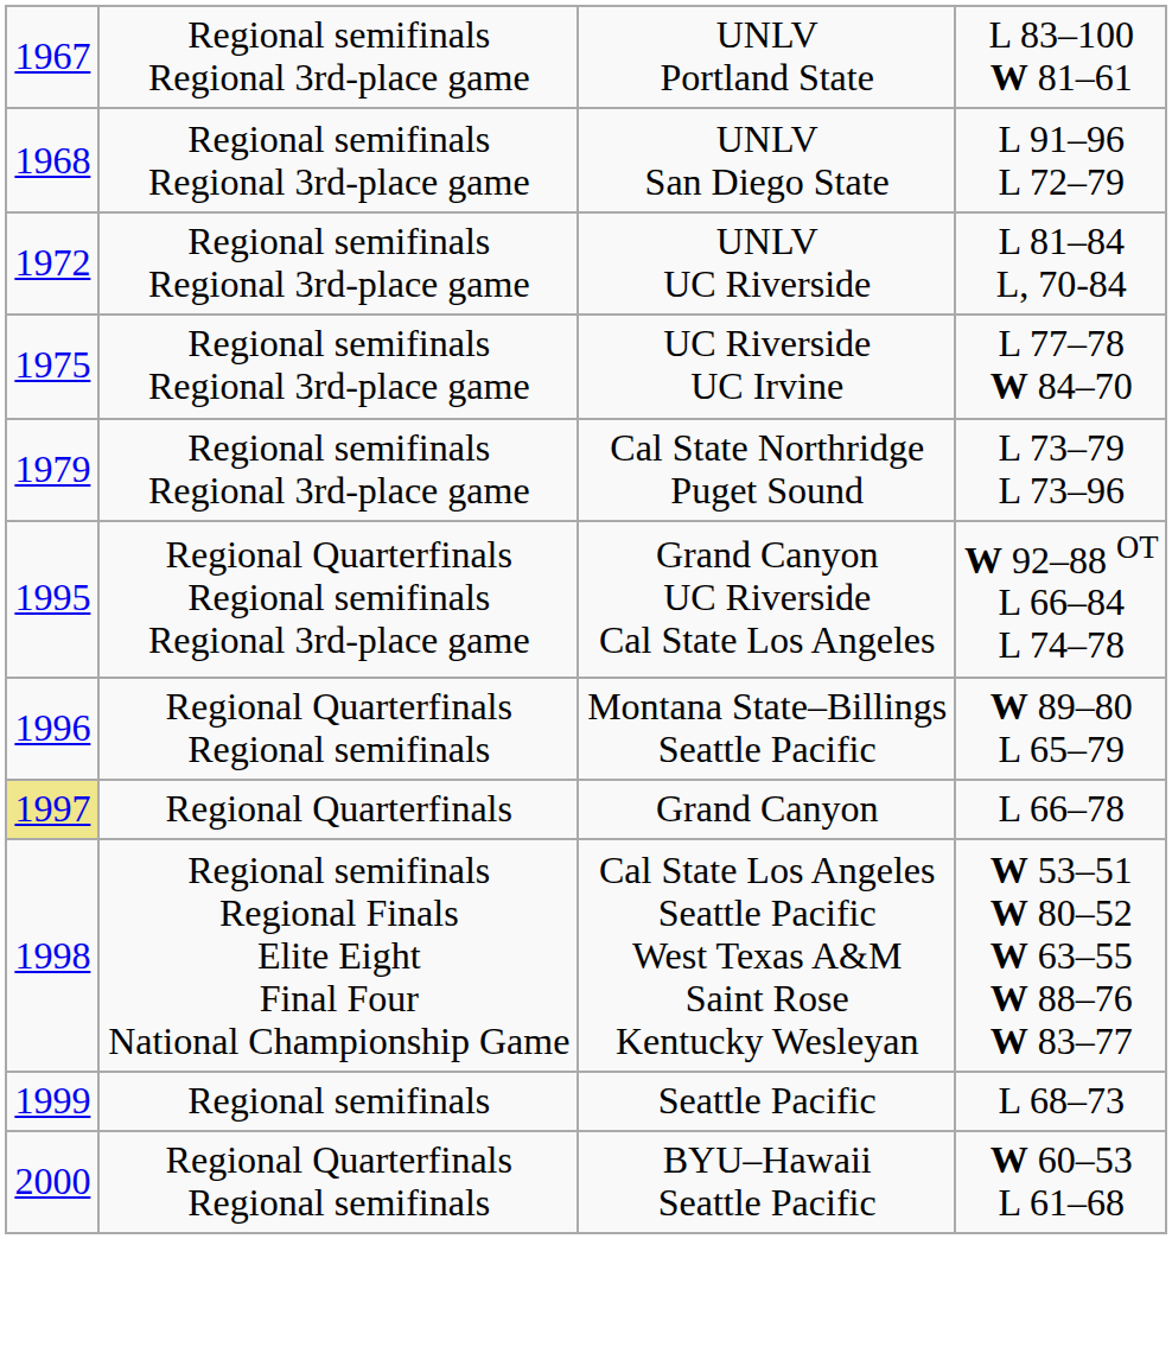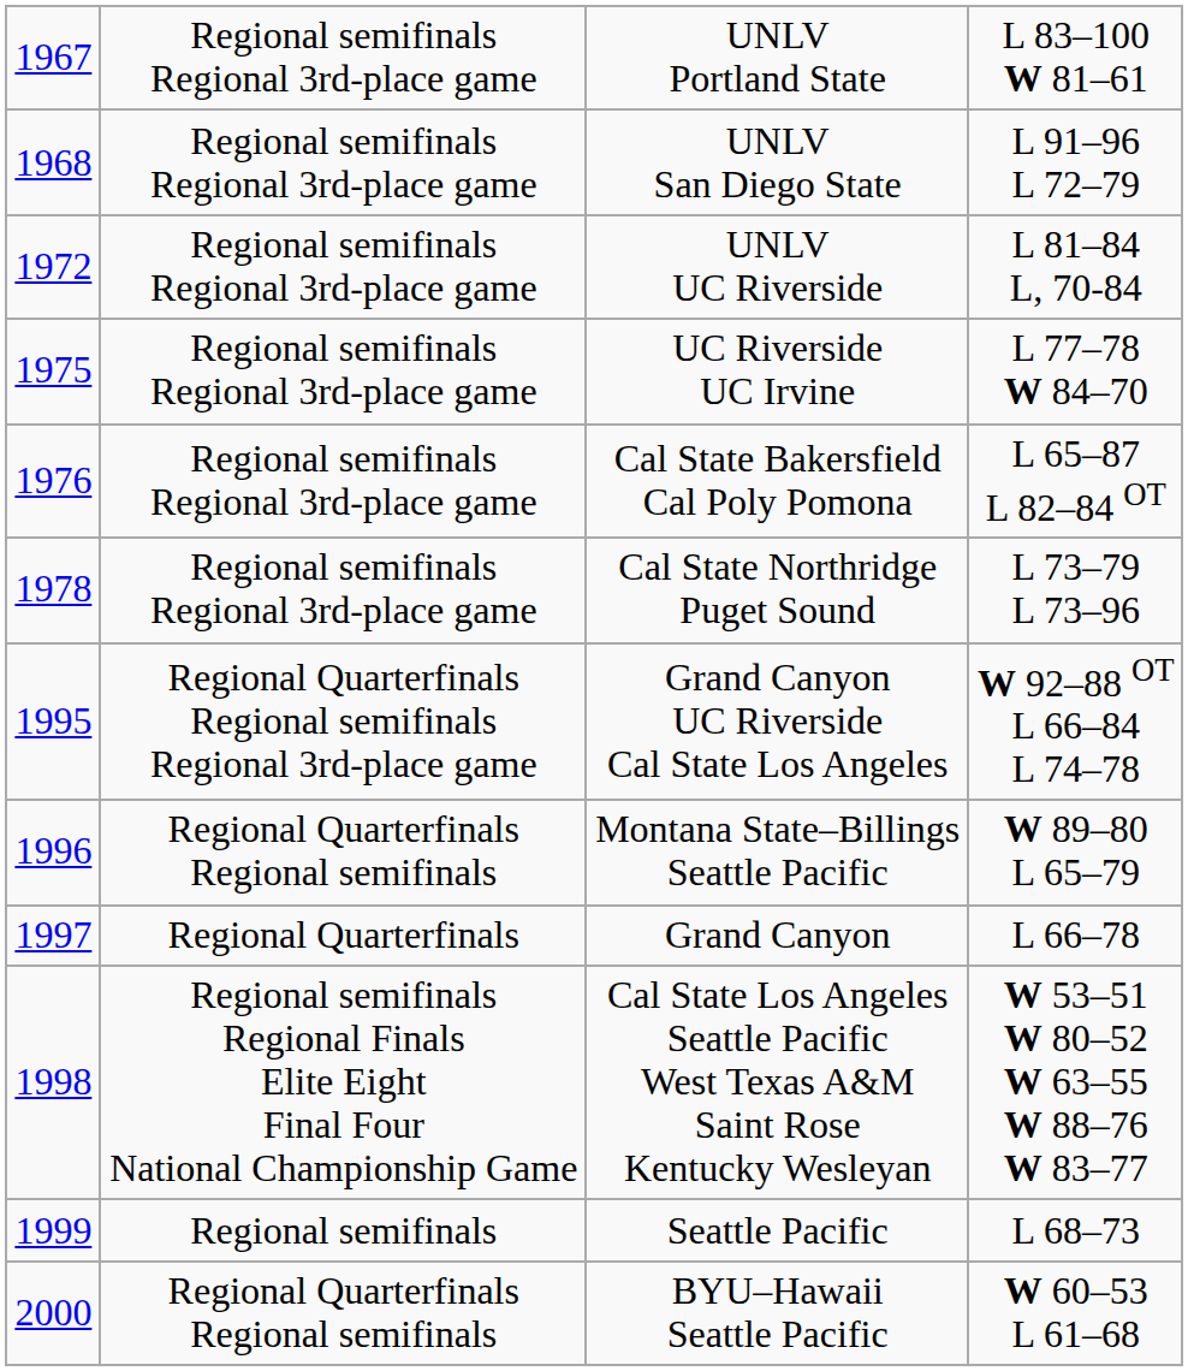+ row: 1976 | Regional semifinals Regional 3rd-place game | Cal State Bakersfield Cal Poly Pomona | L 65–87 L 82–84 OT
Cal State Northridge Puget Sound | column 1: 1979 -> 1978
Grand Canyon | column 1: khaki background -> no background
